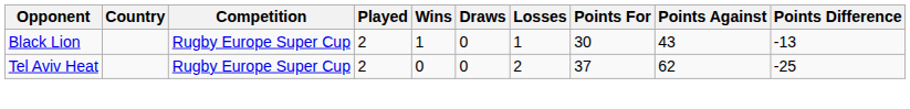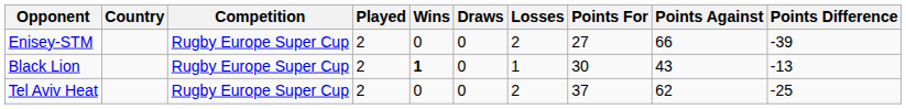+ row: Enisey-STM | Rugby Europe Super Cup | 2 | 0 | 0 | 2 | 27 | 66 | -39
Black Lion | Wins: normal -> bold
